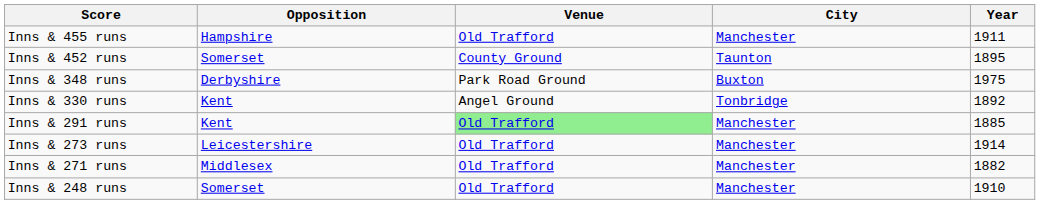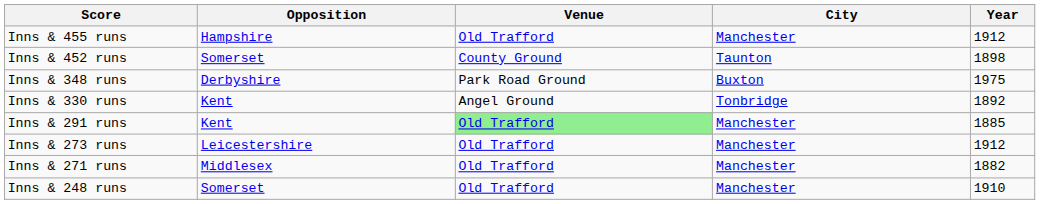Inns & 455 runs | Year: 1911 -> 1912
Inns & 452 runs | Year: 1895 -> 1898
Inns & 273 runs | Year: 1914 -> 1912
